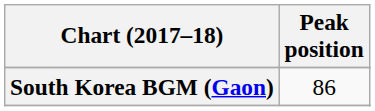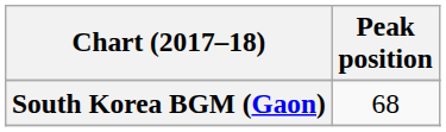South Korea BGM (Gaon) | Peak position: 86 -> 68
